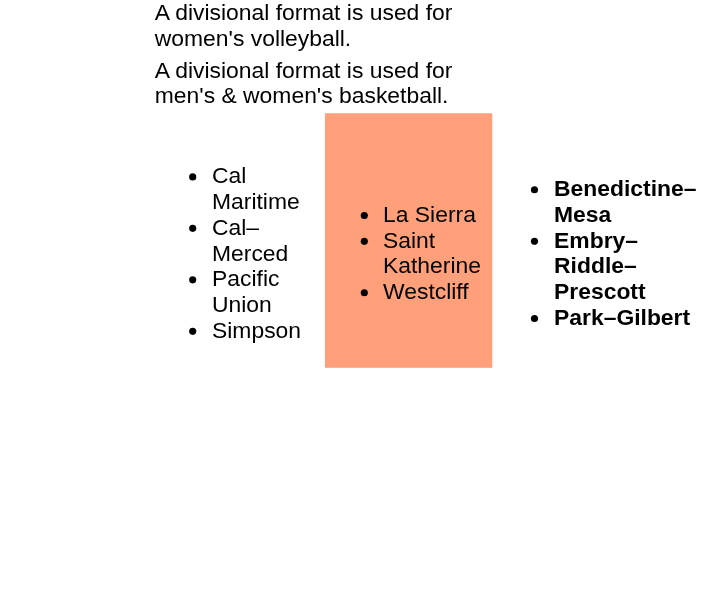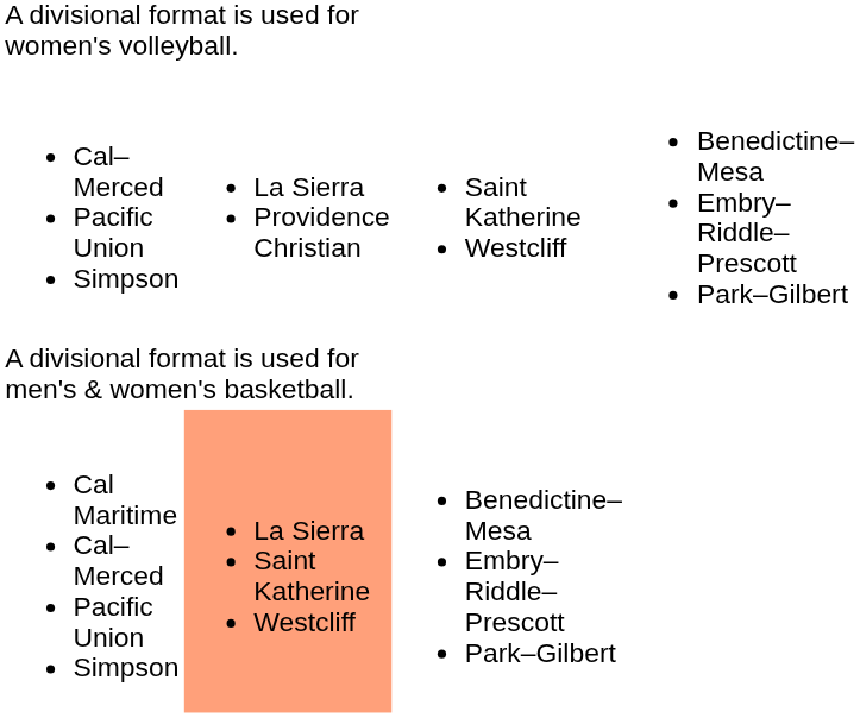+ row: Cal–Merced Pacific Union Simpson | La Sierra Providence Christian | Saint Katherine Westcliff | Benedictine–Mesa Embry–Riddle–Prescott Park–Gilbert
Cal Maritime Cal–Merced Pacific Union Simpson | column 3: bold -> normal
